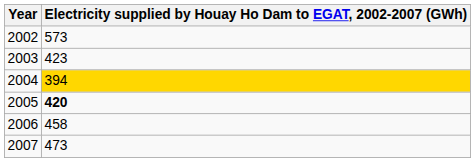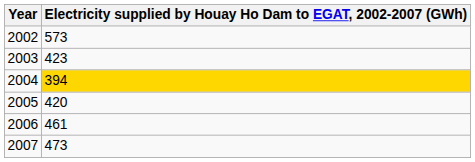2005 | column 2: bold -> normal
2006 | column 2: 458 -> 461
